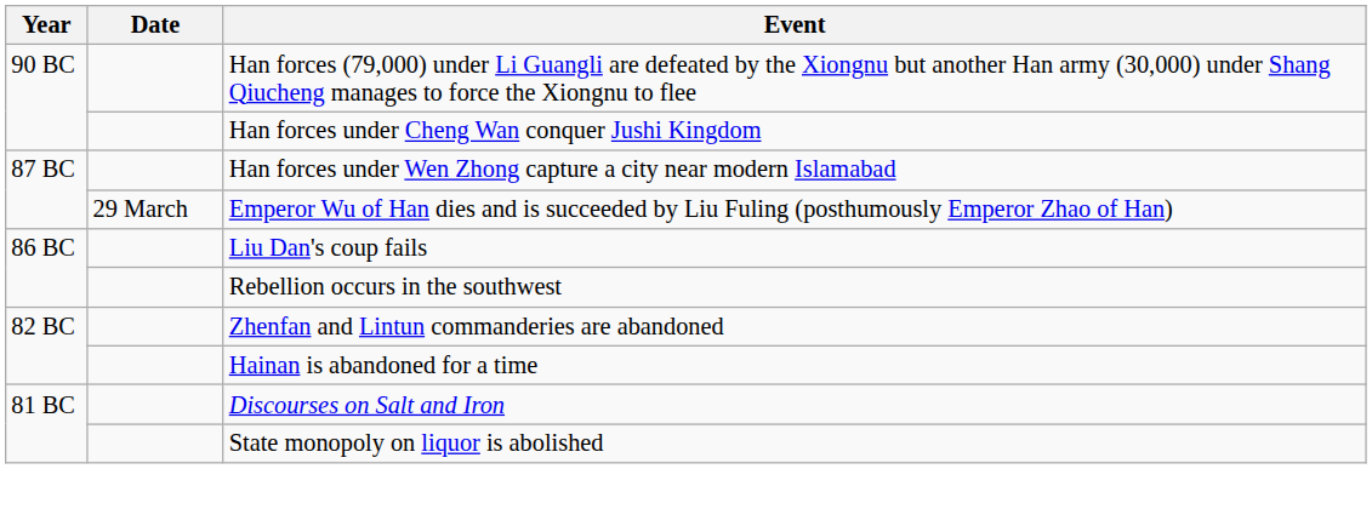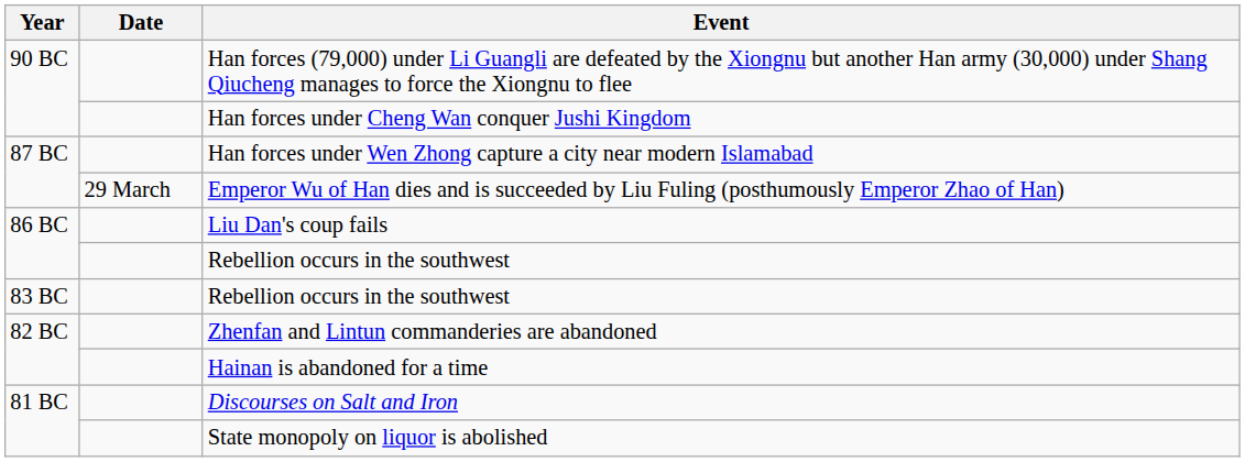+ row: 83 BC | Rebellion occurs in the southwest
